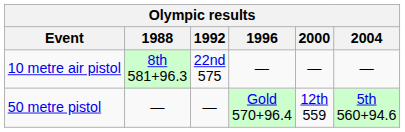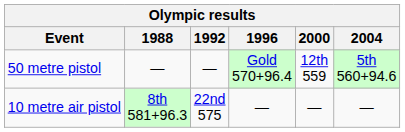rows swapped: 50 metre pistol <-> 10 metre air pistol
